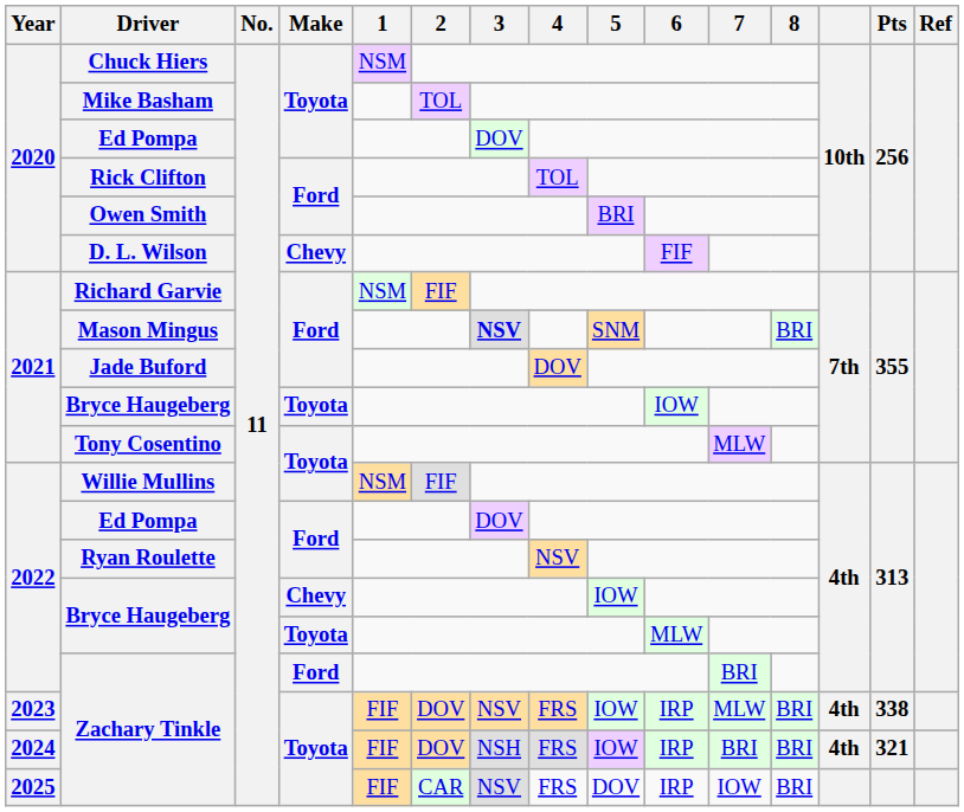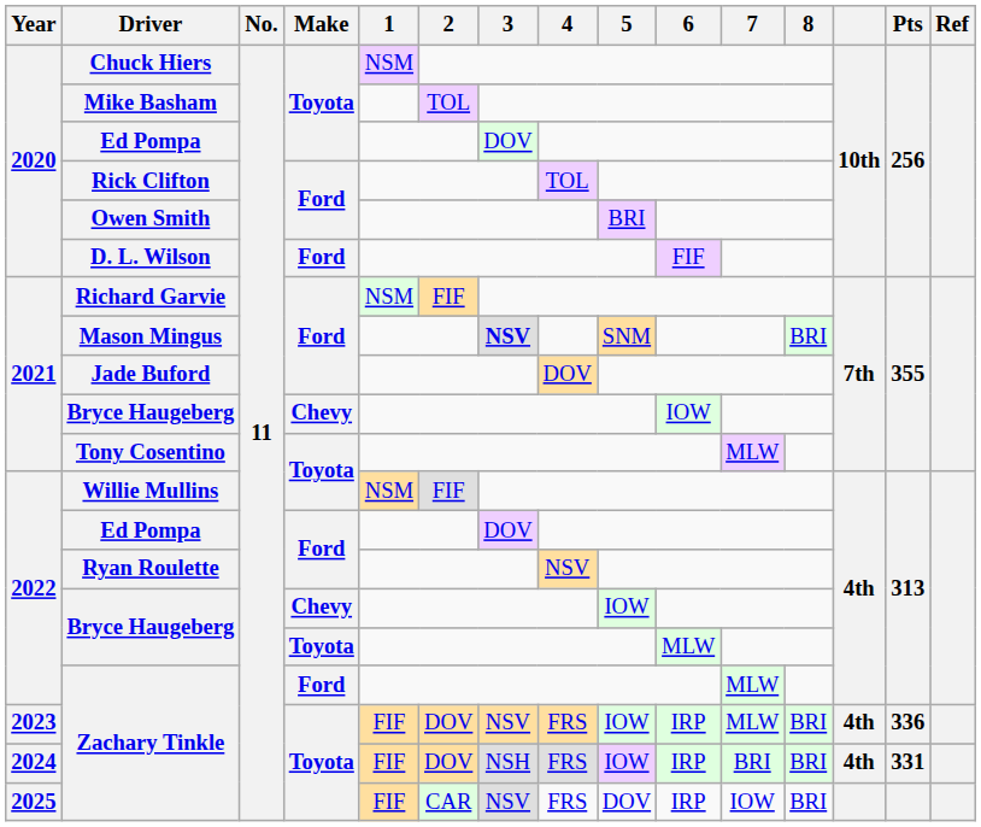D. L. Wilson | Make: Chevy -> Ford
2021 / Bryce Haugeberg | Make: Toyota -> Chevy
2022 / Zachary Tinkle | 7: BRI -> MLW
2023 / Zachary Tinkle | Pts: 338 -> 336
2024 / Zachary Tinkle | Pts: 321 -> 331
